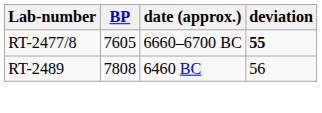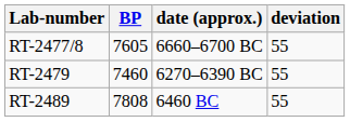RT-2477/8 | deviation: bold -> normal
+ row: RT-2479 | 7460 | 6270–6390 BC | 55
RT-2489 | deviation: 56 -> 55
